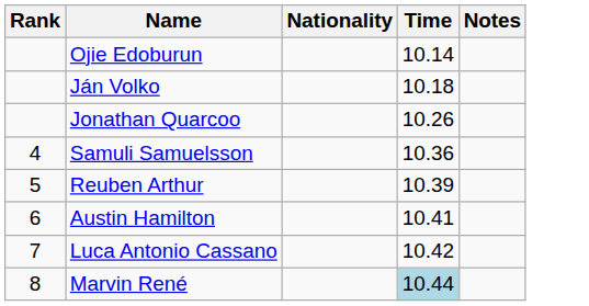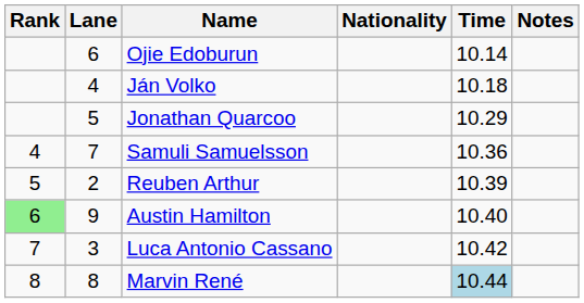+ column: Lane | 6 | 4 | 5 | 7 | 2 | 9 | 3 | 8
Jonathan Quarcoo | Time: 10.26 -> 10.29
Austin Hamilton | Rank: no background -> lightgreen background
Austin Hamilton | Time: 10.41 -> 10.40
